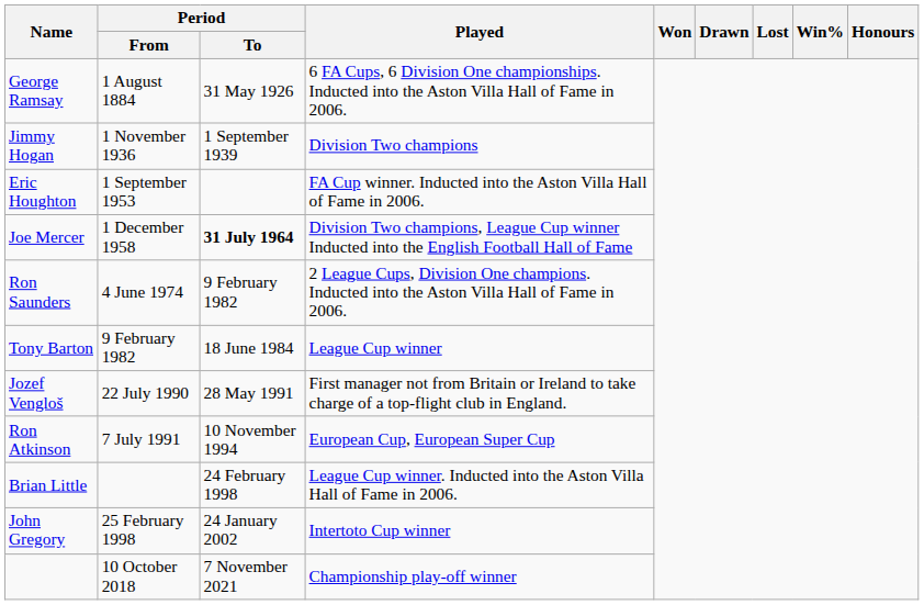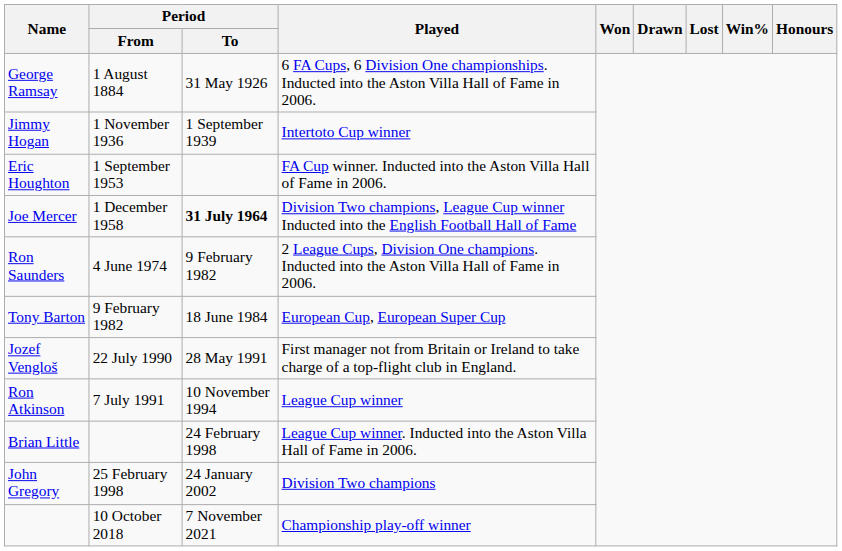Jimmy Hogan | Played: Division Two champions -> Intertoto Cup winner
Tony Barton | Played: League Cup winner -> European Cup, European Super Cup
Ron Atkinson | Played: European Cup, European Super Cup -> League Cup winner
John Gregory | Played: Intertoto Cup winner -> Division Two champions
